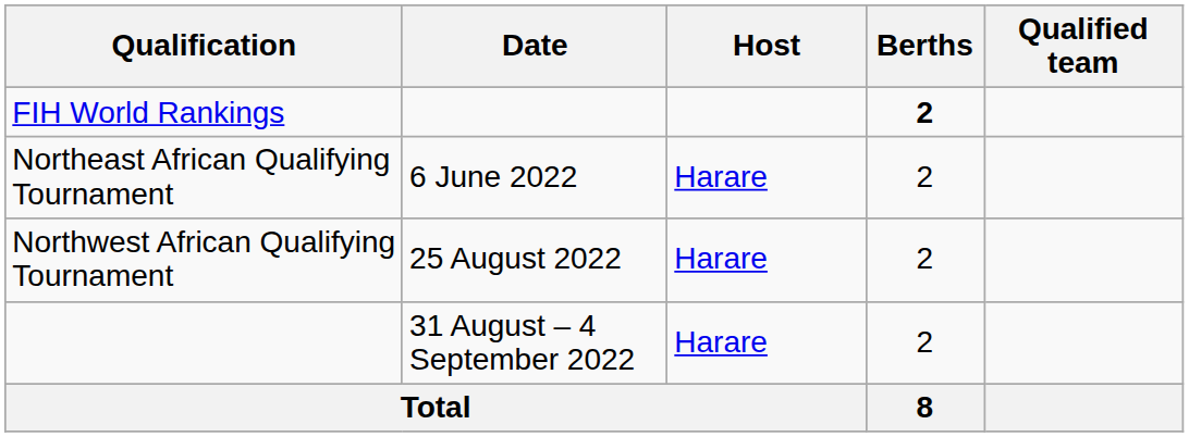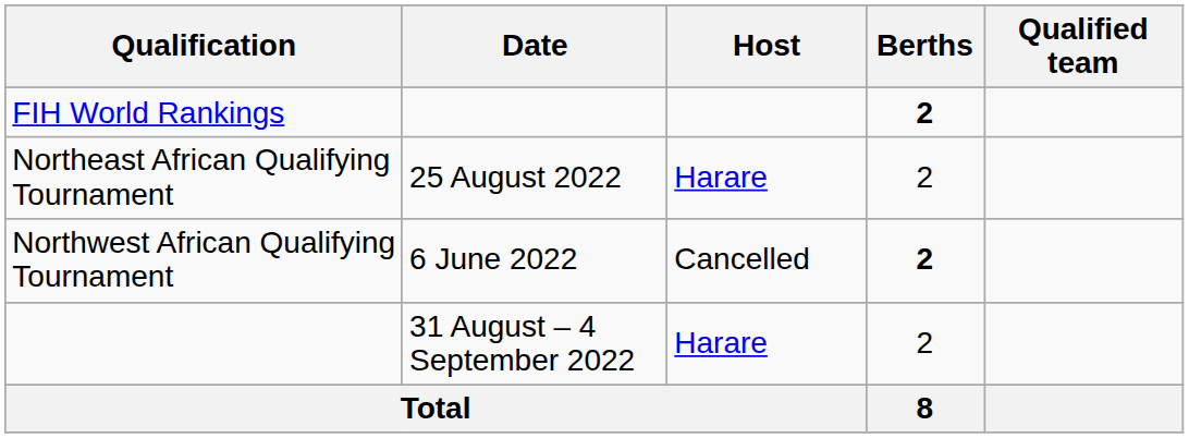Northeast African Qualifying Tournament | Date: 6 June 2022 -> 25 August 2022
Northwest African Qualifying Tournament | Date: 25 August 2022 -> 6 June 2022
Northwest African Qualifying Tournament | Host: Harare -> Cancelled
Northwest African Qualifying Tournament | Berths: normal -> bold
